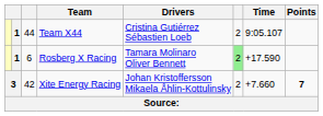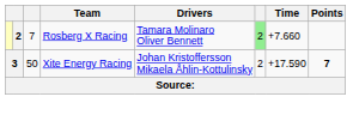- row: 1 | 44 | Team X44 | Cristina Gutiérrez Sébastien Loeb | 2 | 9:05.107
Rosberg X Racing | column 2: 1 -> 2
Rosberg X Racing | column 3: 6 -> 7
Rosberg X Racing | Time: +17.590 -> +7.660
Xite Energy Racing | column 3: 42 -> 50
Xite Energy Racing | Time: +7.660 -> +17.590
